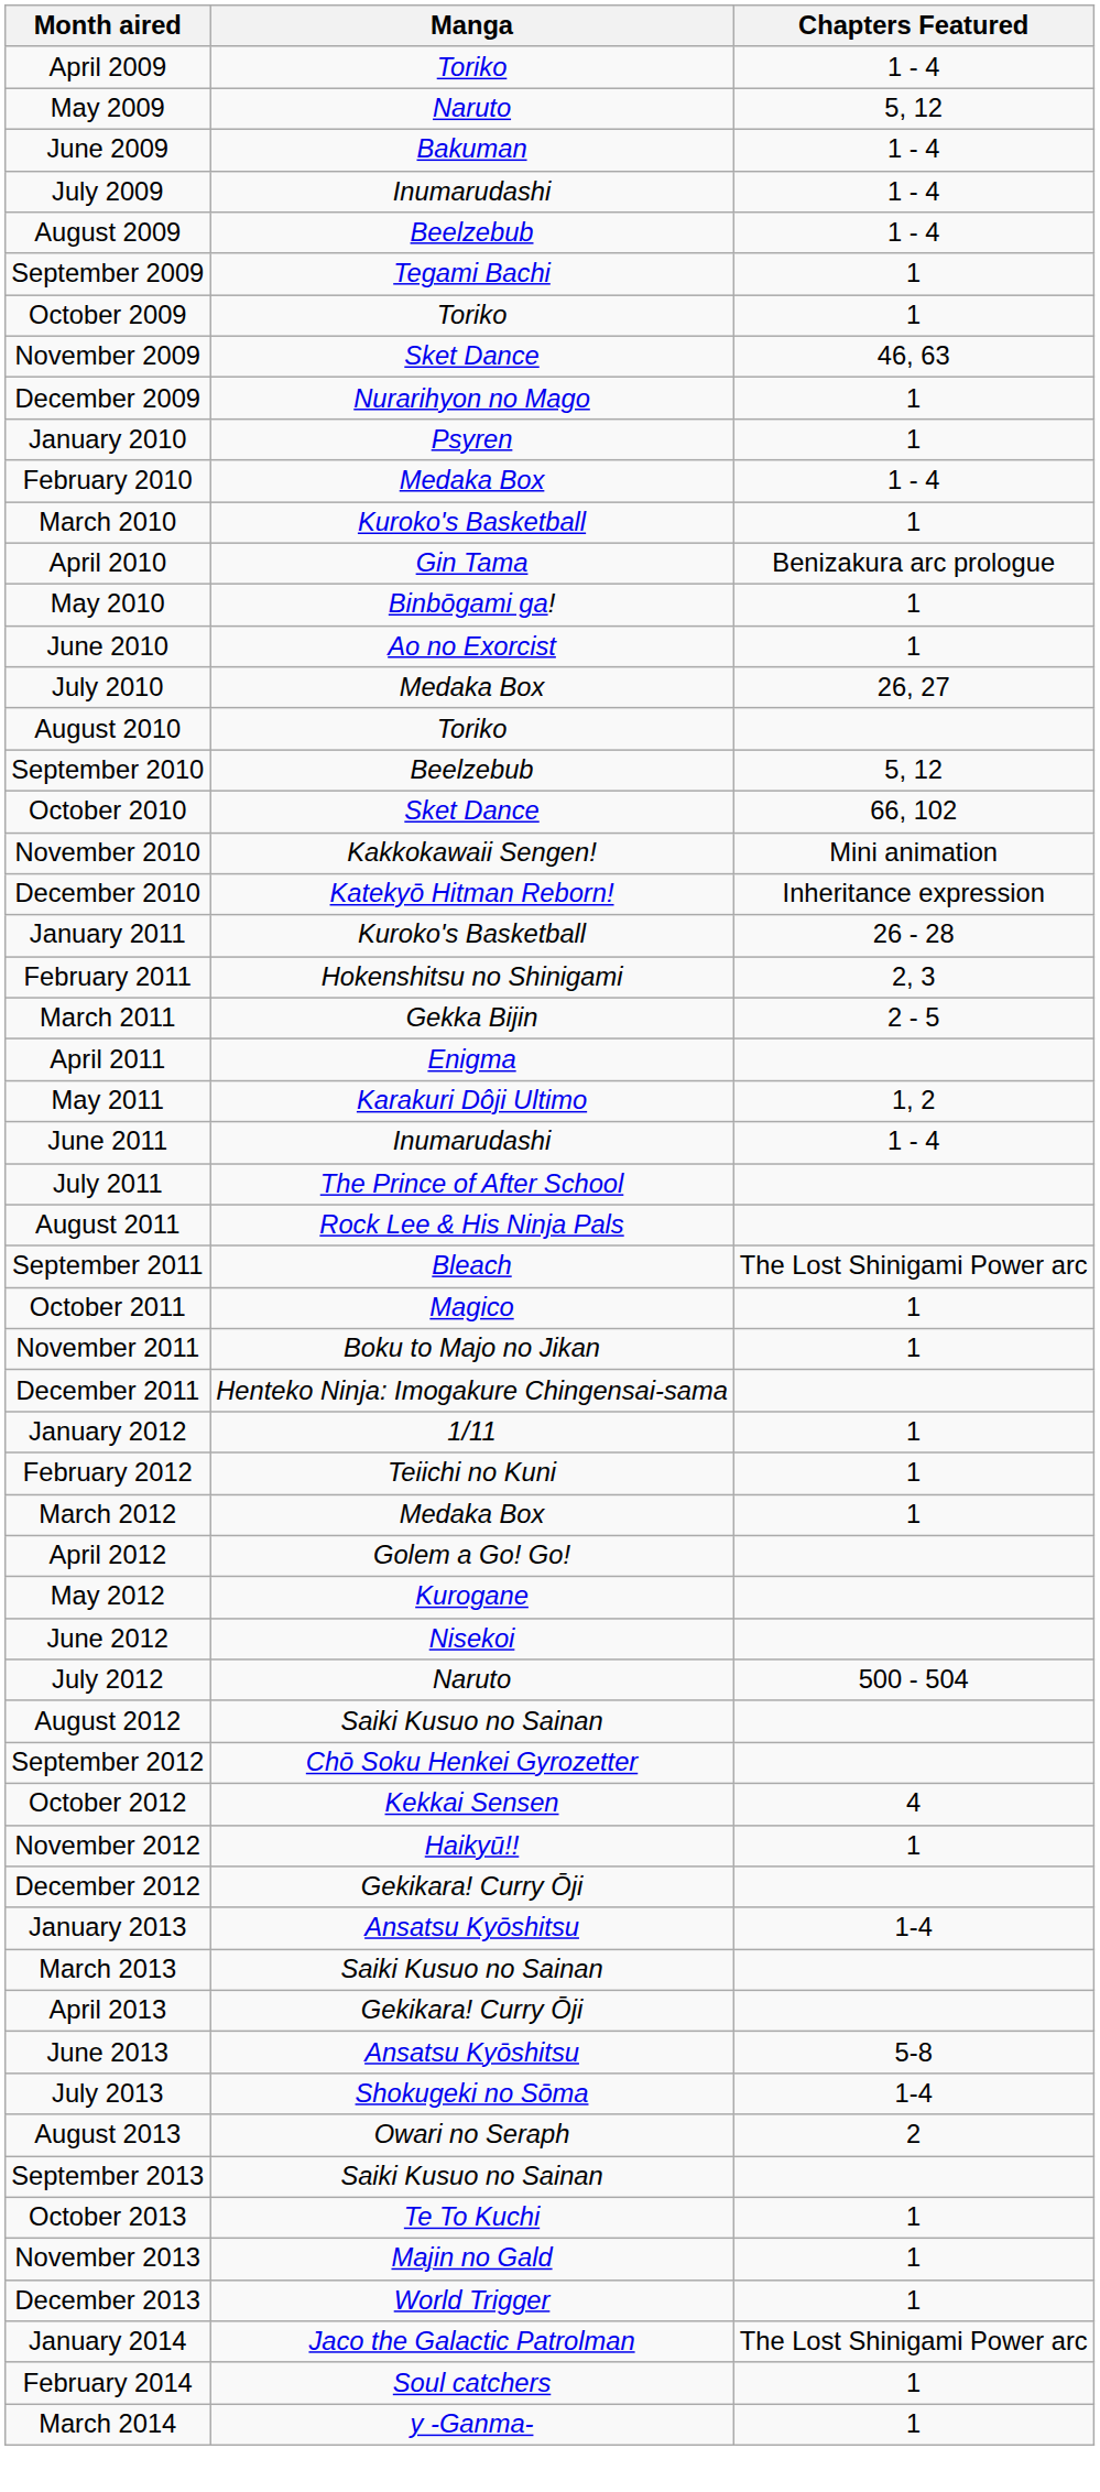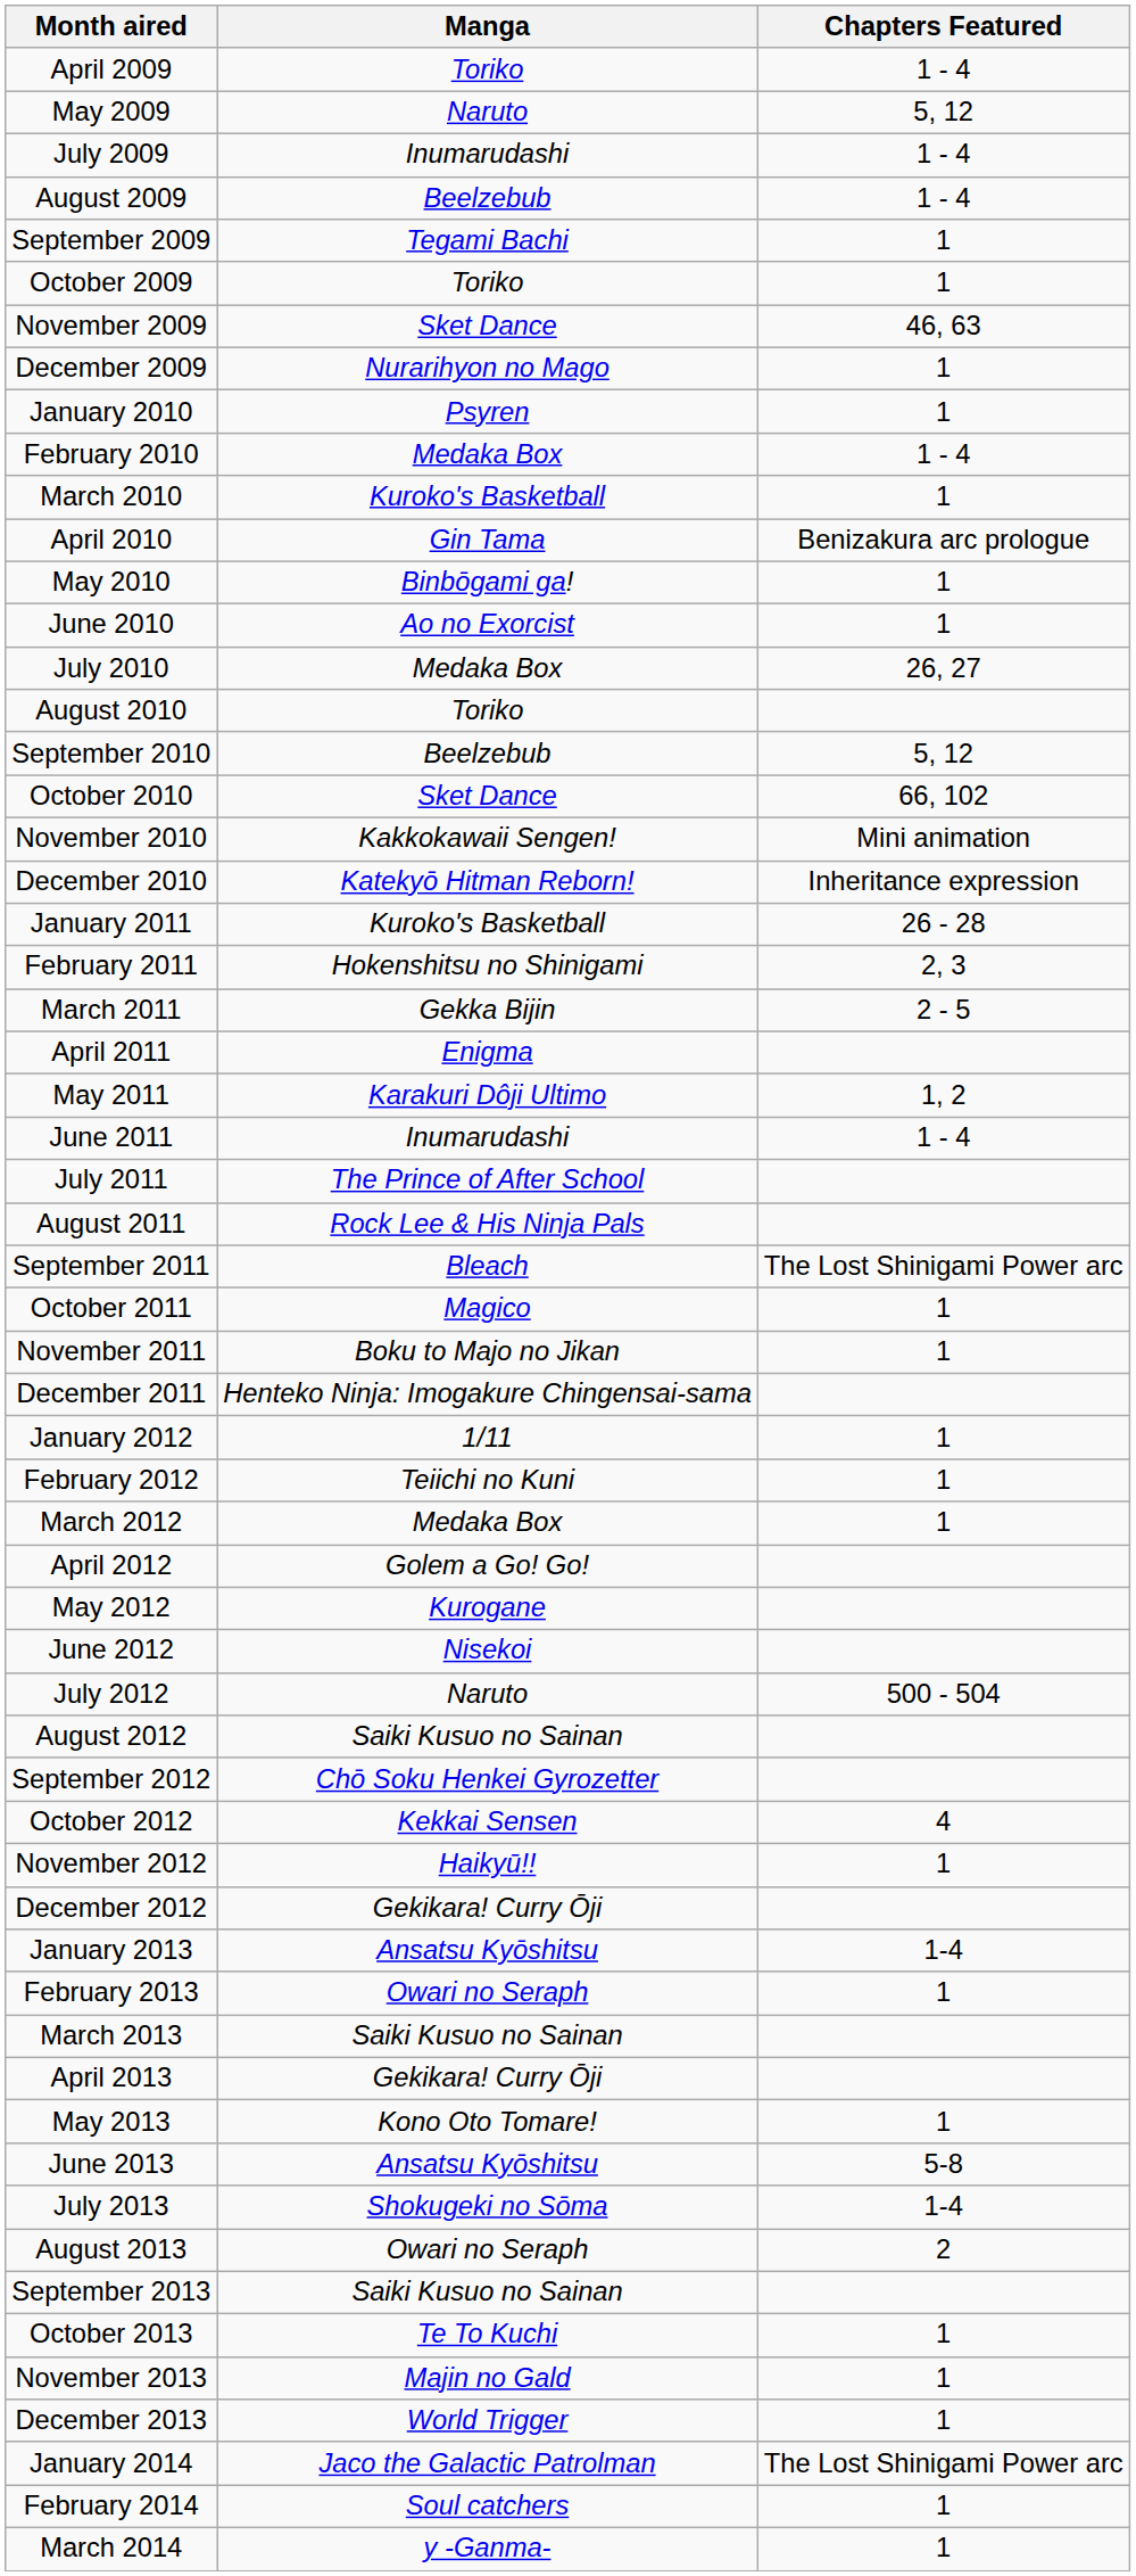- row: June 2009 | Bakuman | 1 - 4
+ row: February 2013 | Owari no Seraph | 1
+ row: May 2013 | Kono Oto Tomare! | 1
